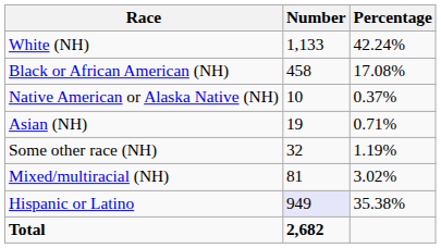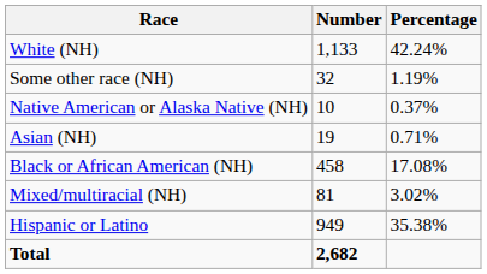rows swapped: Black or African American (NH) <-> Some other race (NH)
Hispanic or Latino | Number: lavender background -> no background
